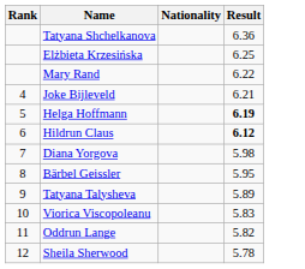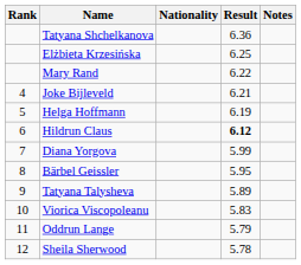+ column: Notes
Helga Hoffmann | Result: bold -> normal
Diana Yorgova | Result: 5.98 -> 5.99
Oddrun Lange | Result: 5.82 -> 5.79
